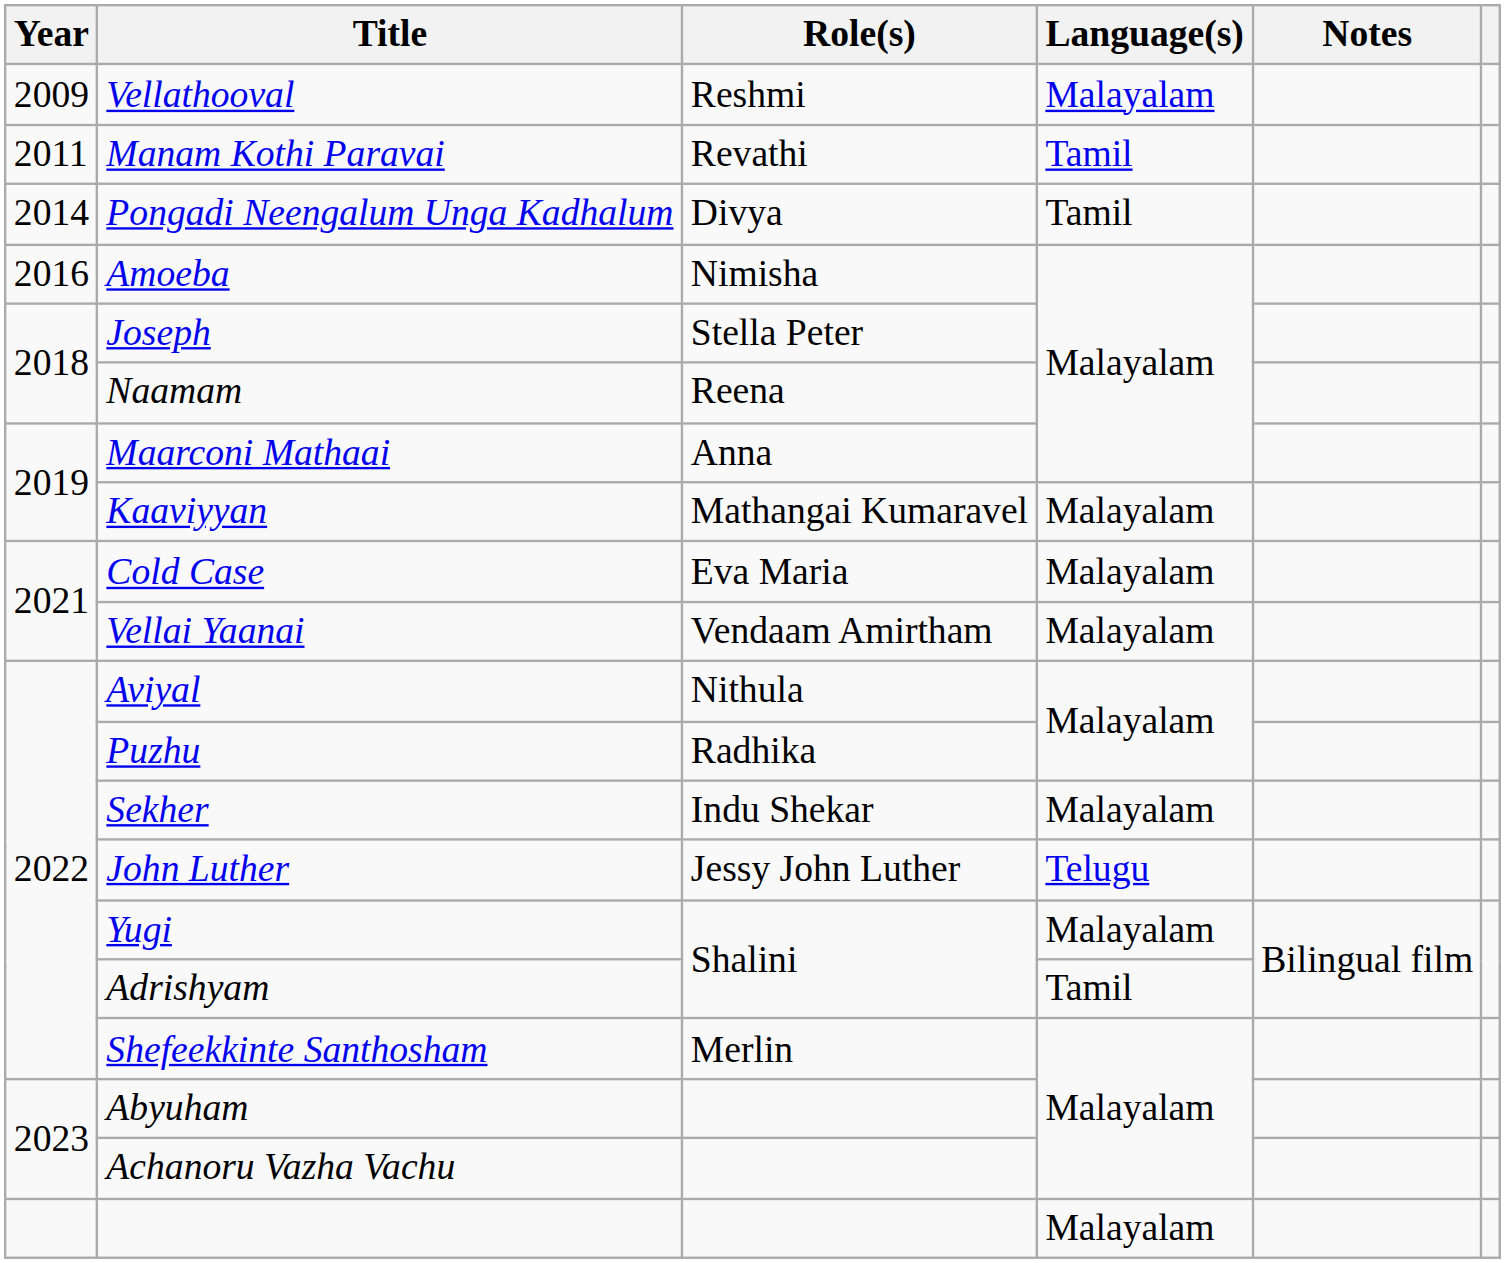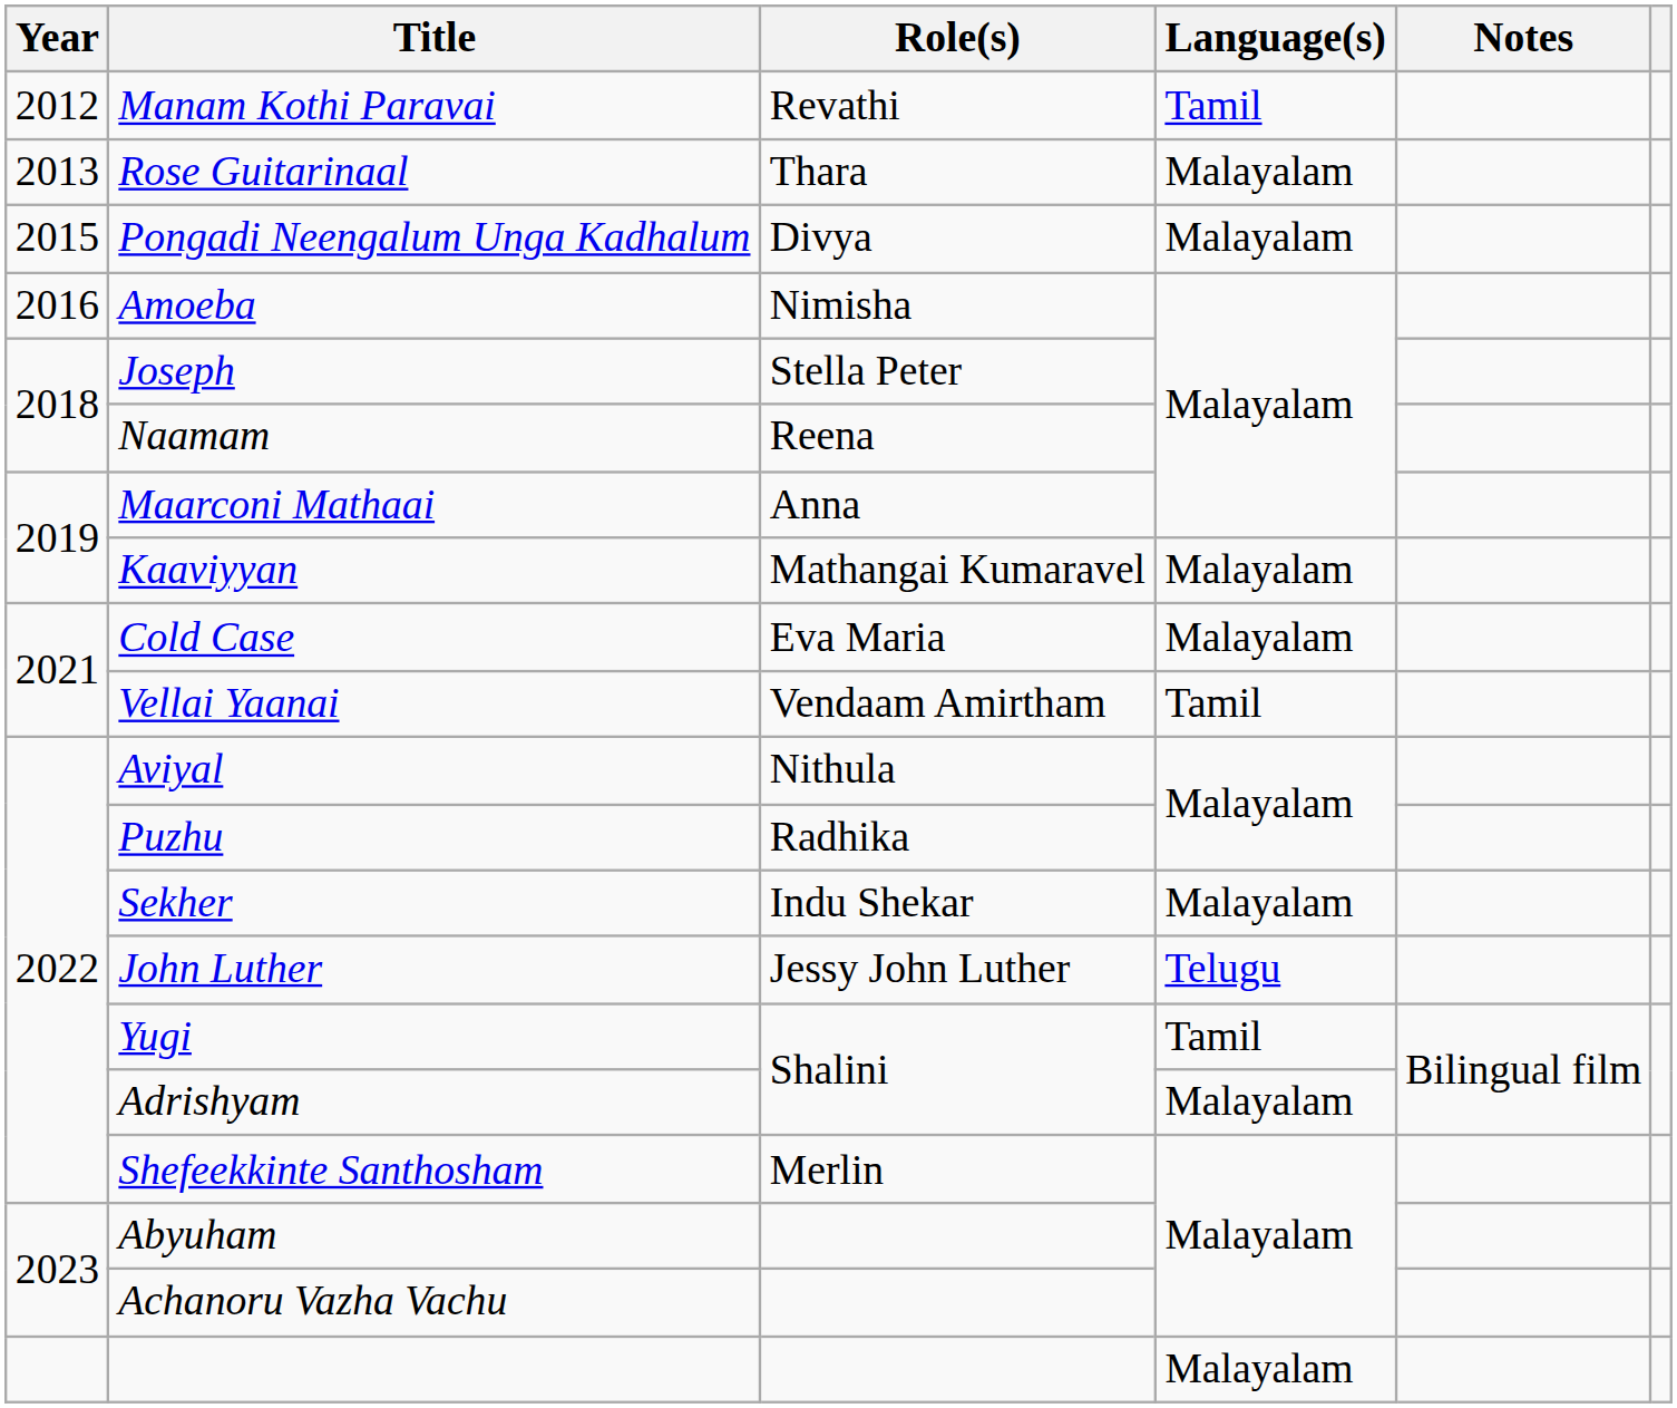- row: 2009 | Vellathooval | Reshmi | Malayalam
Manam Kothi Paravai | Year: 2011 -> 2012
+ row: 2013 | Rose Guitarinaal | Thara | Malayalam
Pongadi Neengalum Unga Kadhalum | Year: 2014 -> 2015
Pongadi Neengalum Unga Kadhalum | Language(s): Tamil -> Malayalam
Vellai Yaanai | Language(s): Malayalam -> Tamil
Yugi | Language(s): Malayalam -> Tamil
Adrishyam | Language(s): Tamil -> Malayalam
